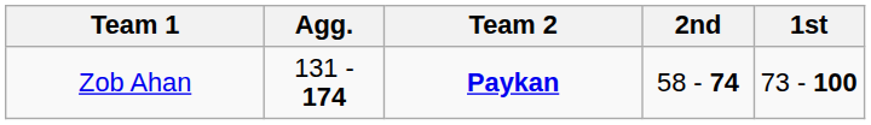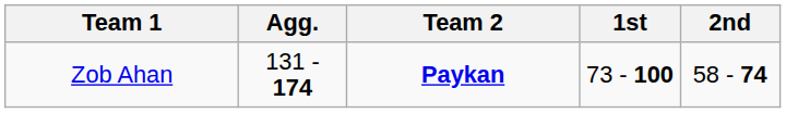columns swapped: 1st <-> 2nd
